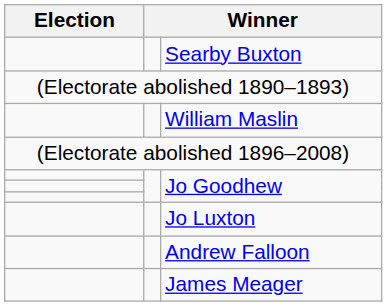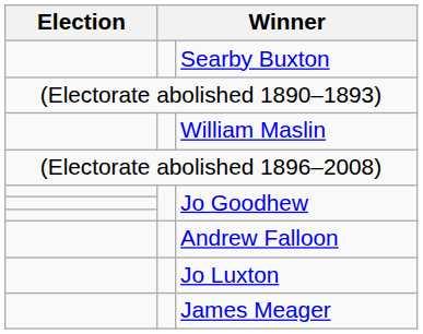rows swapped: Andrew Falloon <-> Jo Luxton
